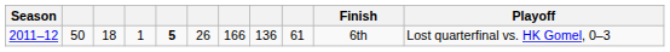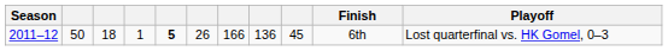2011–12 | column 9: 61 -> 45
